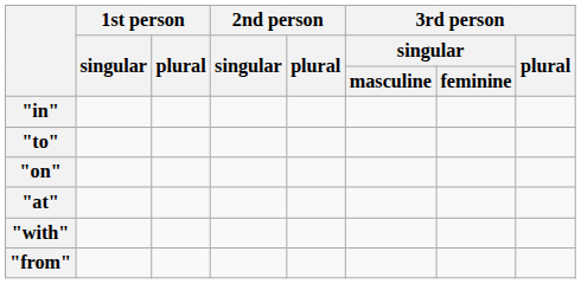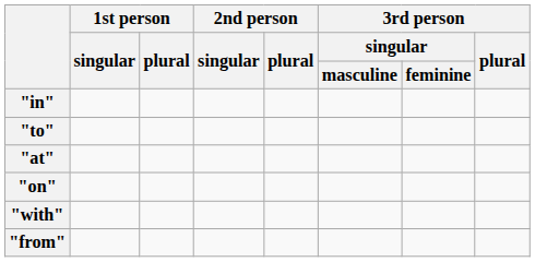rows swapped: "at" <-> "on"
